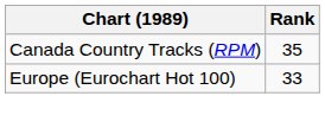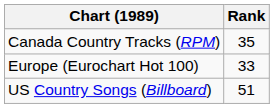+ row: US Country Songs (Billboard) | 51
